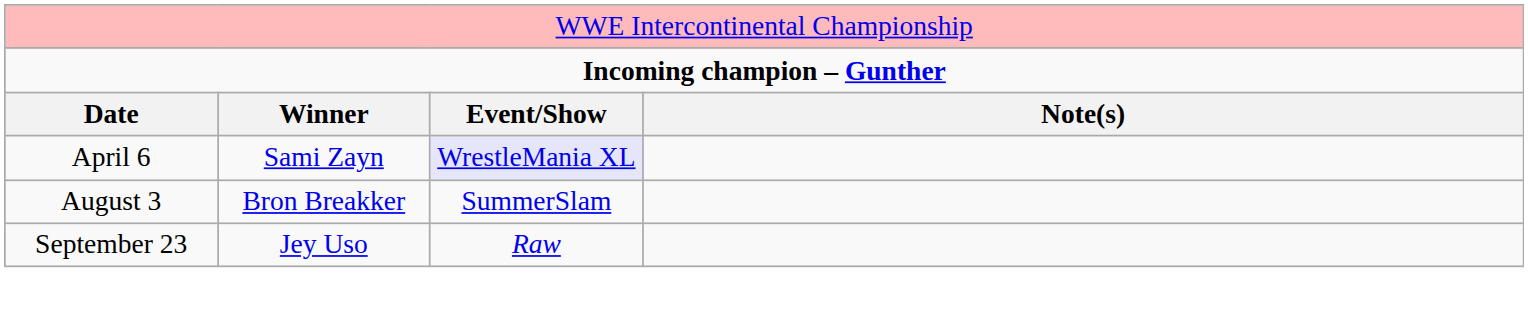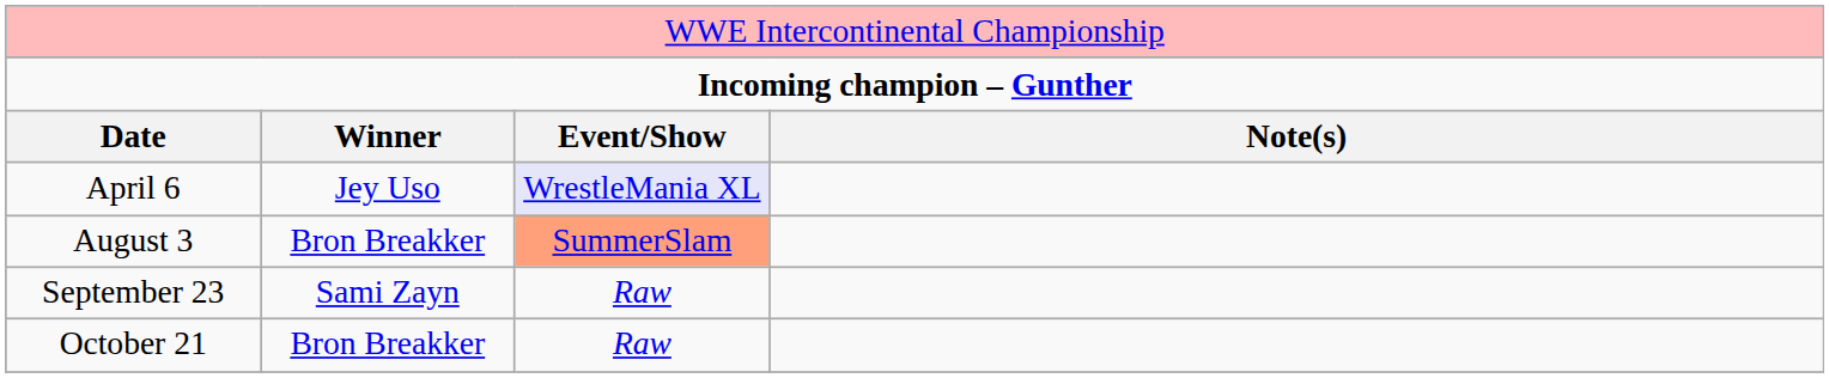April 6 | column 2: Sami Zayn -> Jey Uso
August 3 | column 3: no background -> lightsalmon background
September 23 | column 2: Jey Uso -> Sami Zayn
+ row: October 21 | Bron Breakker | Raw
